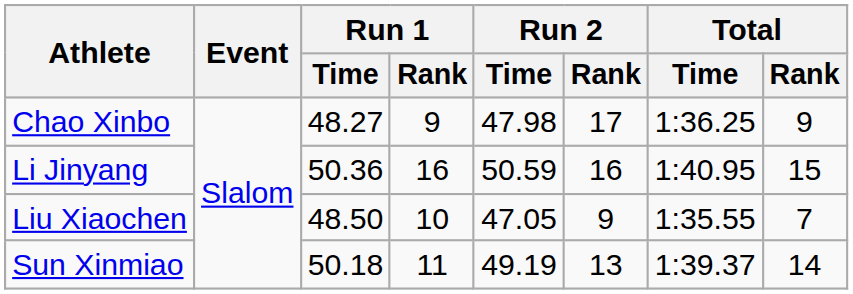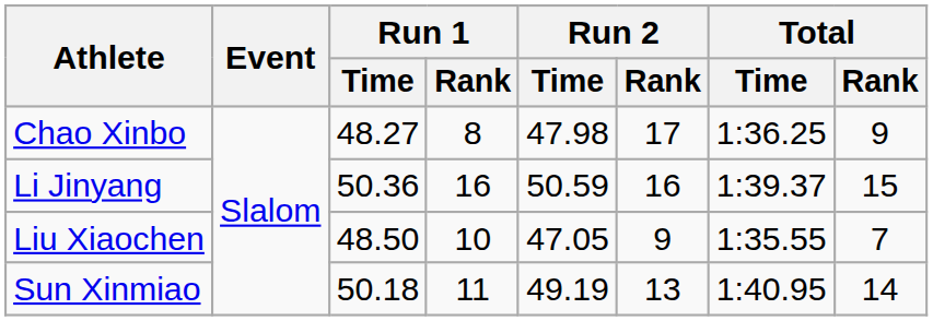Chao Xinbo | Run 1 / Rank: 9 -> 8
Li Jinyang | Total / Time: 1:40.95 -> 1:39.37
Sun Xinmiao | Total / Time: 1:39.37 -> 1:40.95
